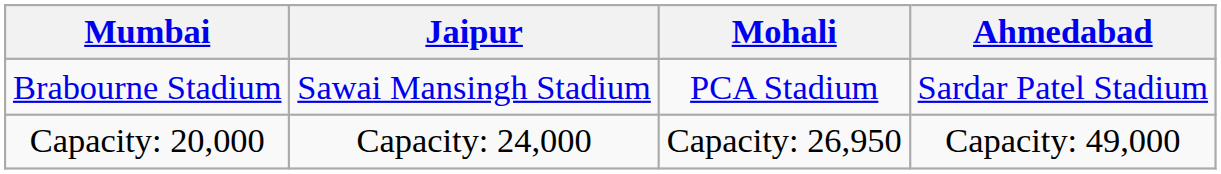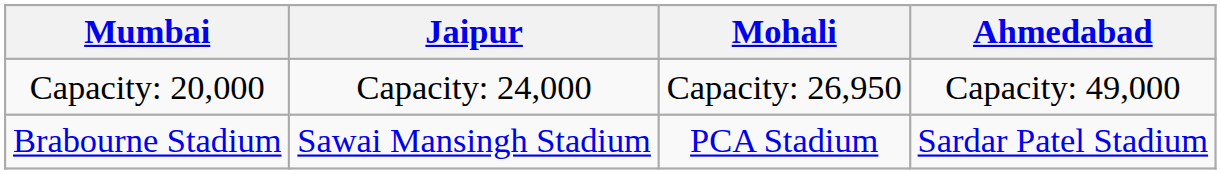rows swapped: Brabourne Stadium <-> Capacity: 20,000
